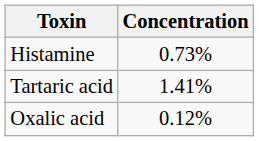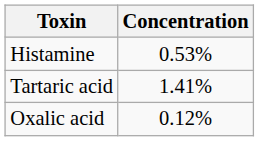Histamine | Concentration: 0.73% -> 0.53%
